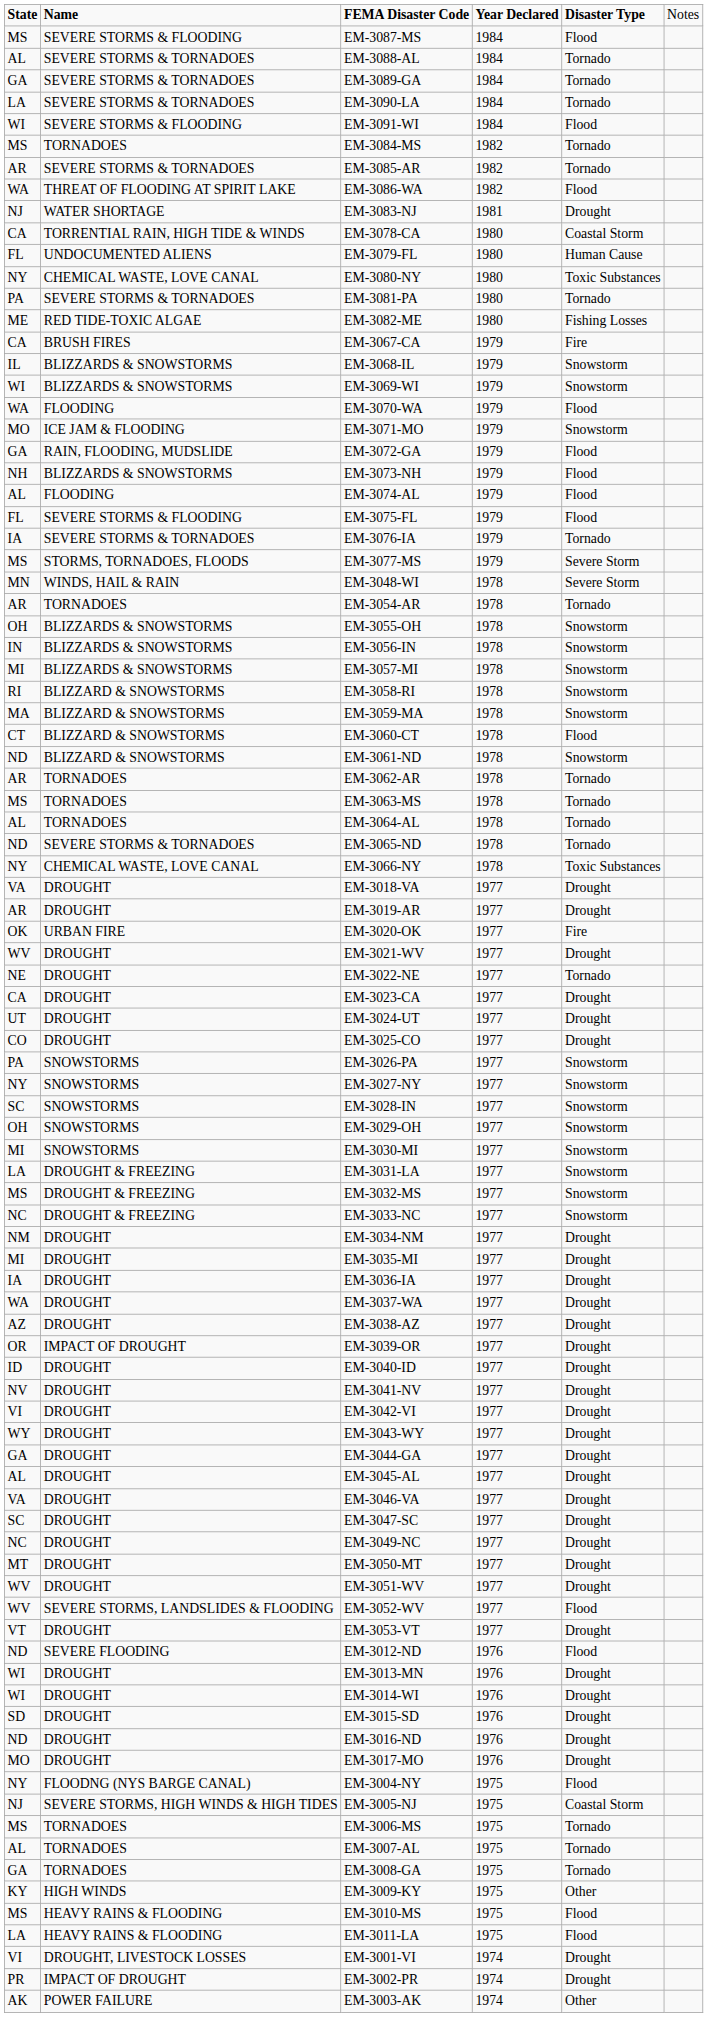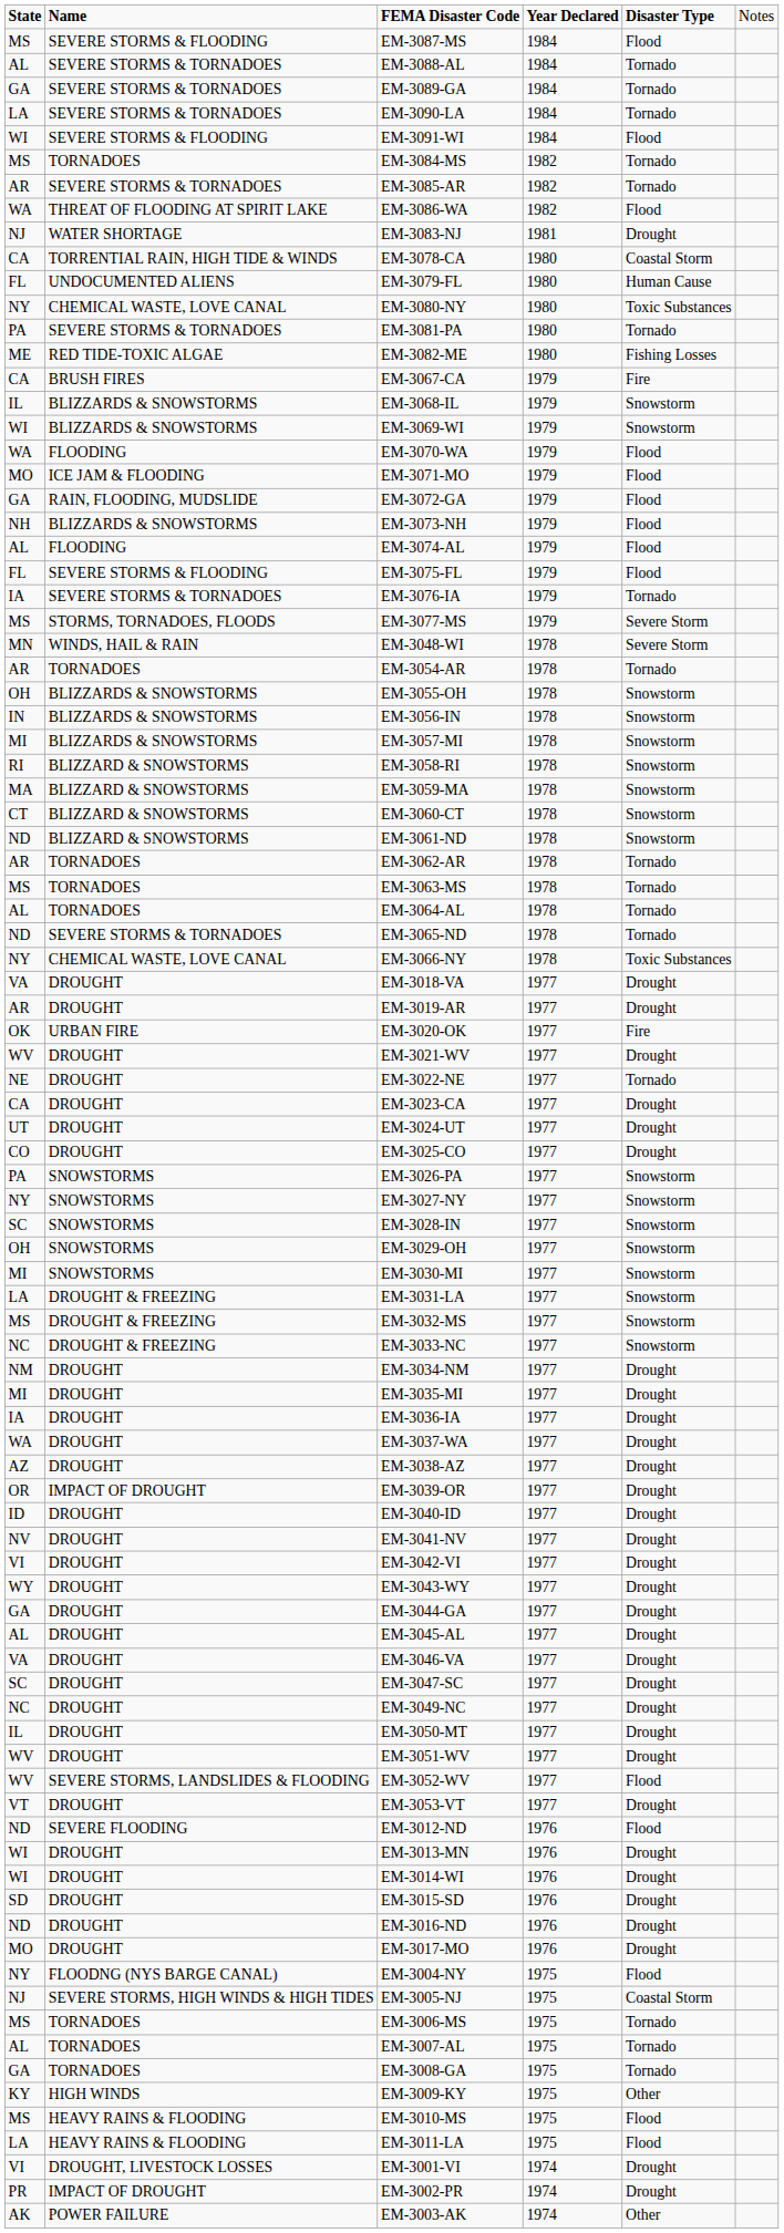EM-3071-MO | column 5: Snowstorm -> Flood
EM-3060-CT | column 5: Flood -> Snowstorm
EM-3050-MT | column 1: MT -> IL
